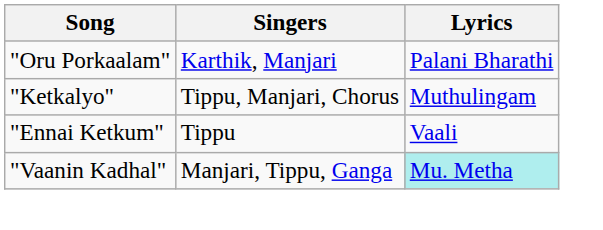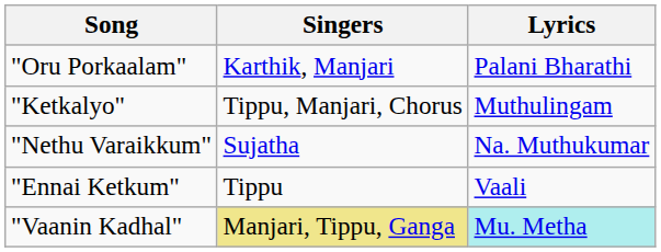+ row: "Nethu Varaikkum" | Sujatha | Na. Muthukumar
"Vaanin Kadhal" | Singers: no background -> khaki background
